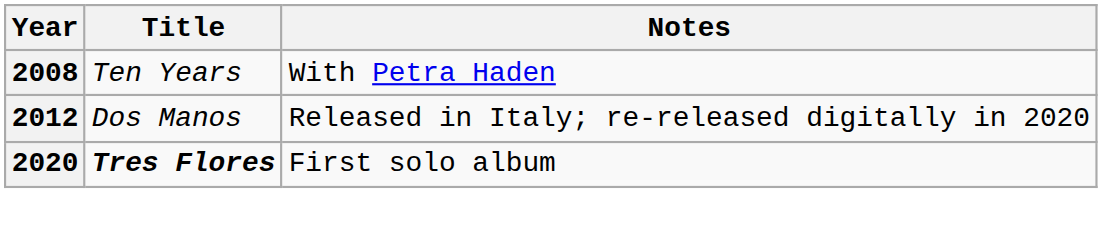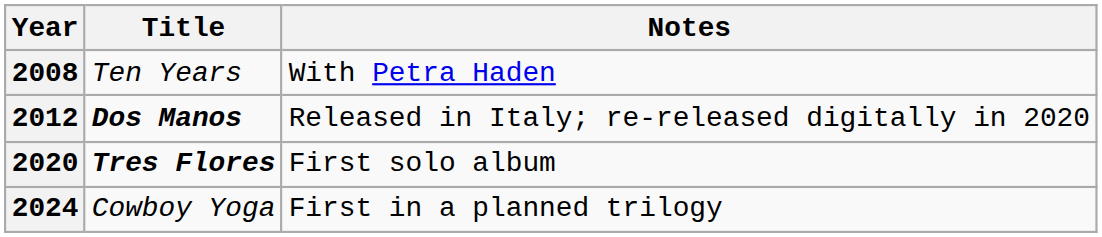2012 | Title: normal -> bold
+ row: 2024 | Cowboy Yoga | First in a planned trilogy
